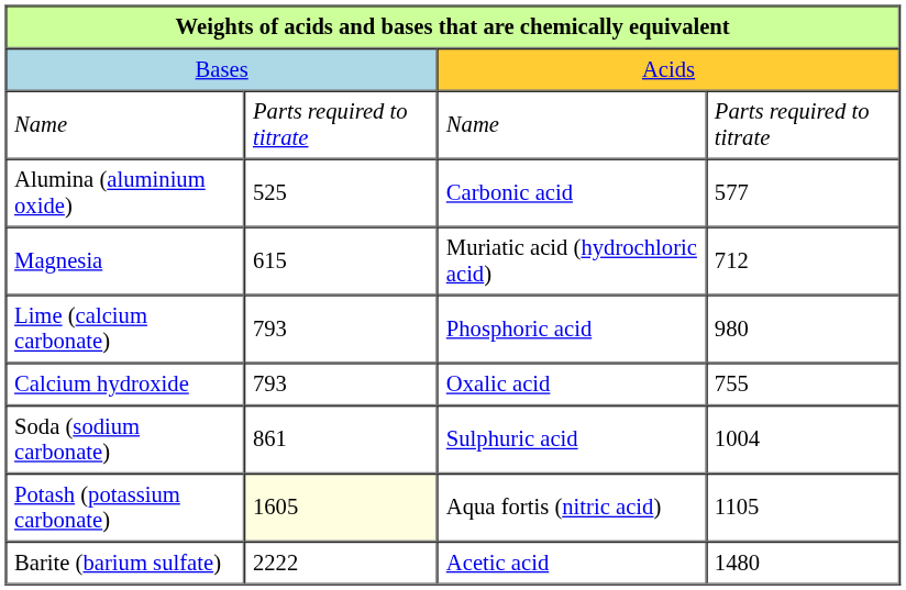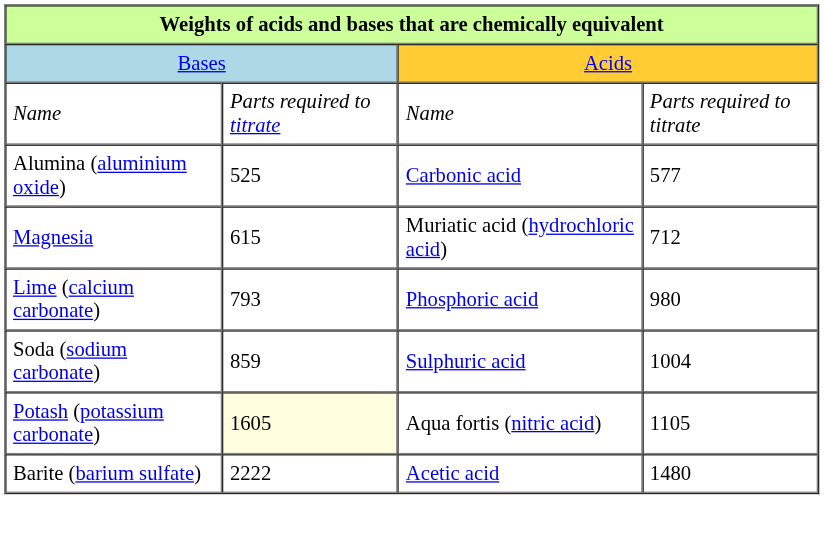- row: Calcium hydroxide | 793 | Oxalic acid | 755
Soda (sodium carbonate) | column 2: 861 -> 859
